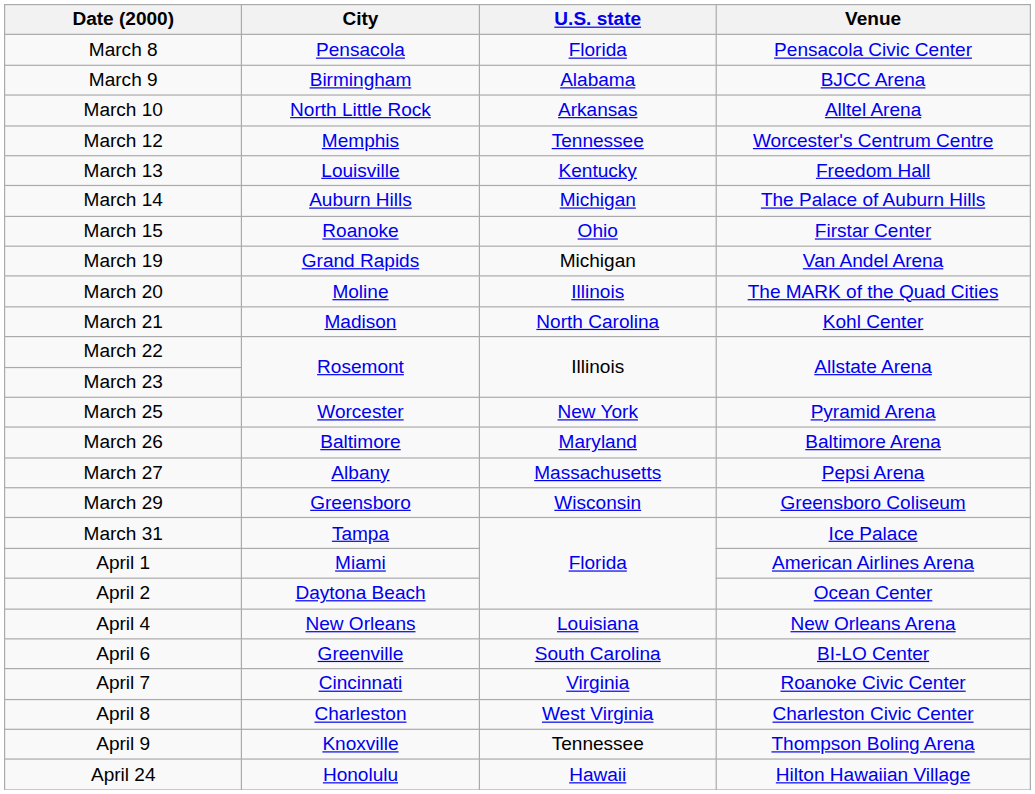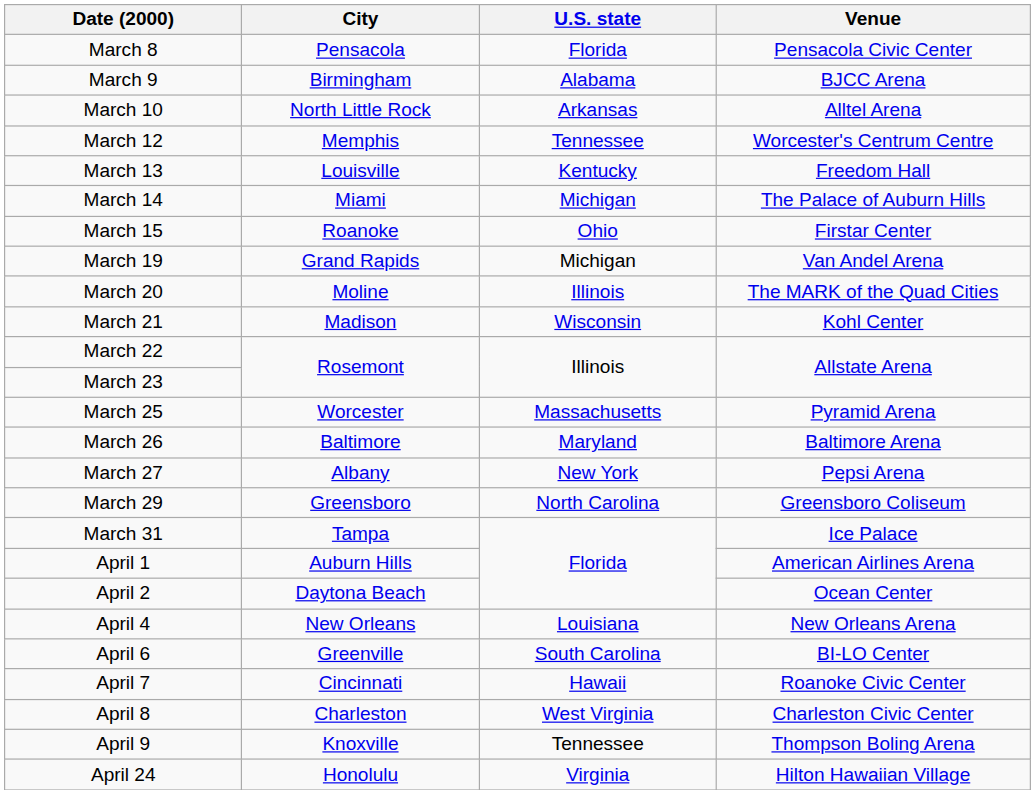March 14 | City: Auburn Hills -> Miami
March 21 | U.S. state: North Carolina -> Wisconsin
March 25 | U.S. state: New York -> Massachusetts
March 27 | U.S. state: Massachusetts -> New York
March 29 | U.S. state: Wisconsin -> North Carolina
April 1 | City: Miami -> Auburn Hills
April 7 | U.S. state: Virginia -> Hawaii
April 24 | U.S. state: Hawaii -> Virginia
